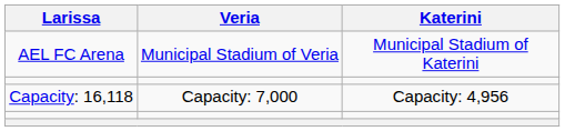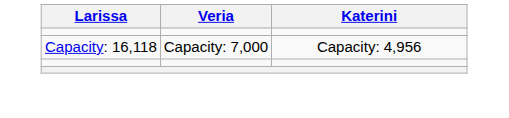- row: AEL FC Arena | Municipal Stadium of Veria | Municipal Stadium of Katerini
